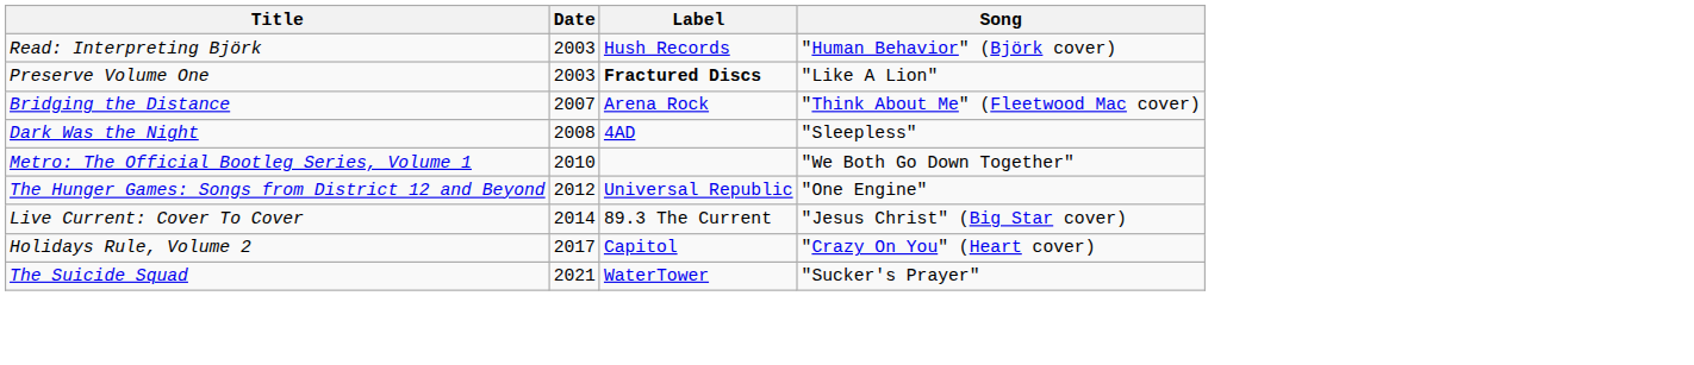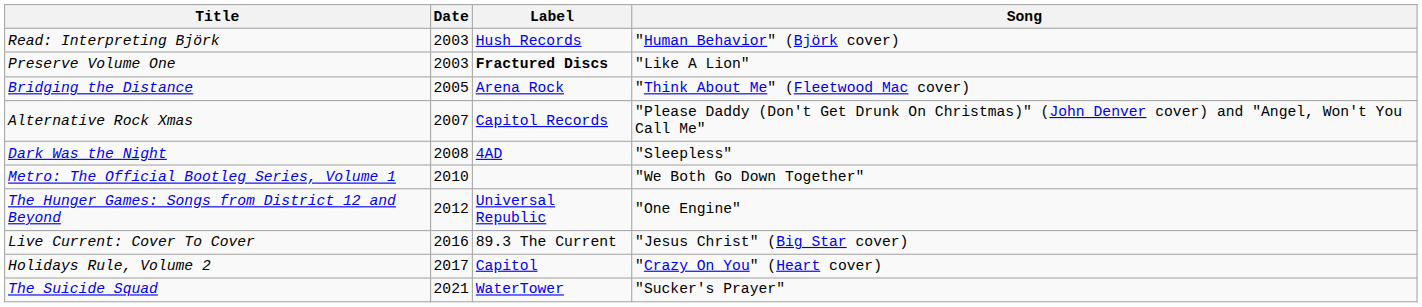Bridging the Distance | Date: 2007 -> 2005
+ row: Alternative Rock Xmas | 2007 | Capitol Records | "Please Daddy (Don't Get Drunk On Christmas)" (John Denver cover) and "Angel, Won't You Call Me"
Live Current: Cover To Cover | Date: 2014 -> 2016
